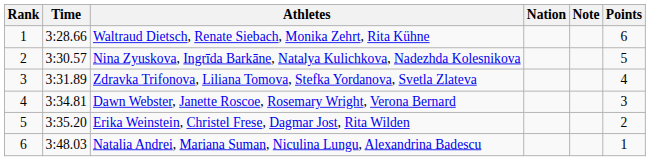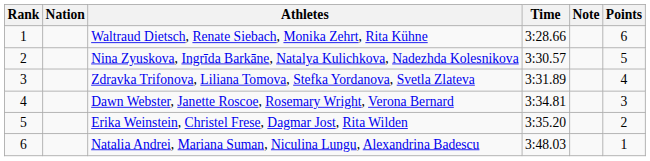columns swapped: Nation <-> Time
